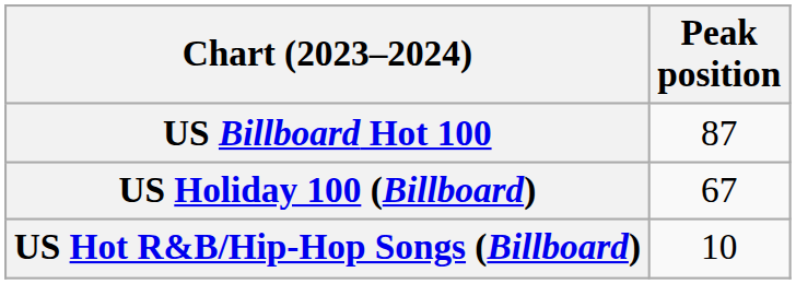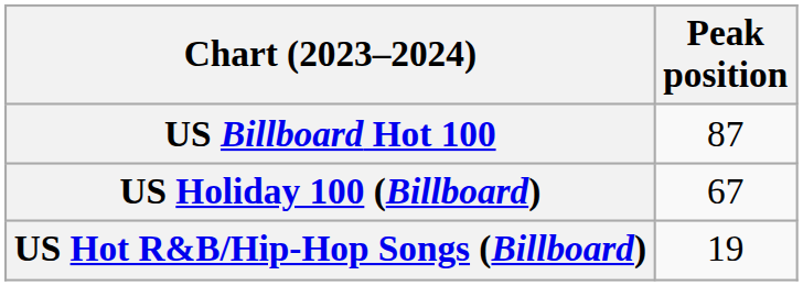US Hot R&B/Hip-Hop Songs (Billboard) | Peak position: 10 -> 19
